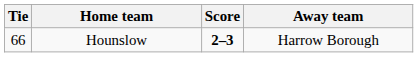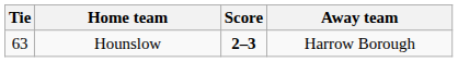Hounslow | Tie: 66 -> 63
